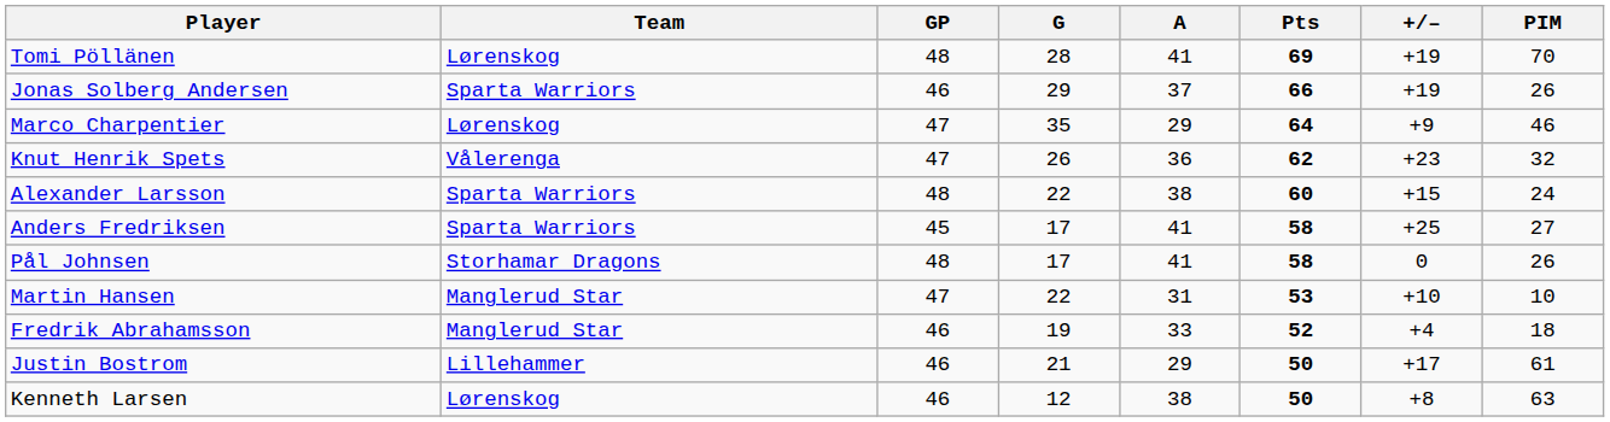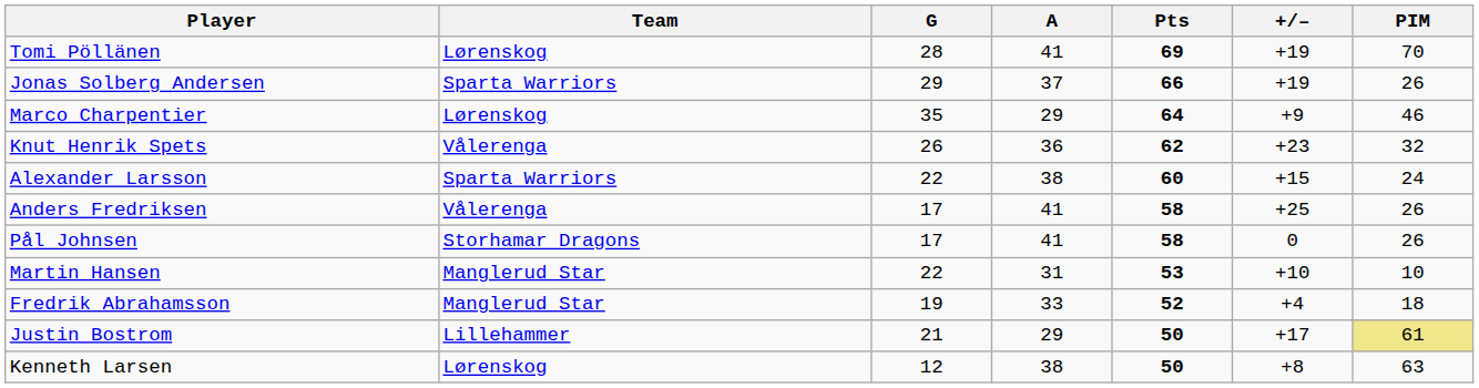- column: GP | 48 | 46 | 47 | 47 | 48 | 45 | 48 | 47 | 46 | 46 | 46
Anders Fredriksen | Team: Sparta Warriors -> Vålerenga
Anders Fredriksen | PIM: 27 -> 26
Justin Bostrom | PIM: no background -> khaki background
